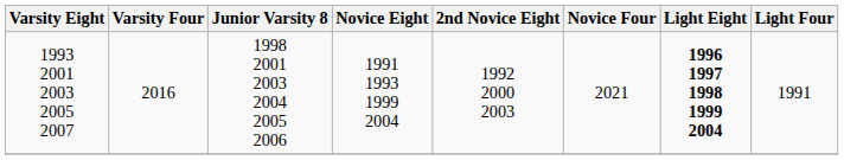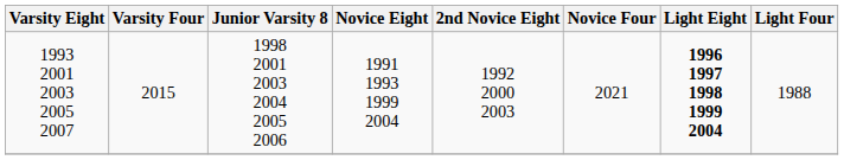1993 2001 2003 2005 2007 | Varsity Four: 2016 -> 2015
1993 2001 2003 2005 2007 | Light Four: 1991 -> 1988
